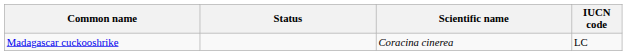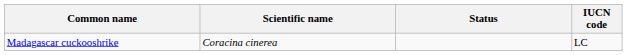columns swapped: Scientific name <-> Status
